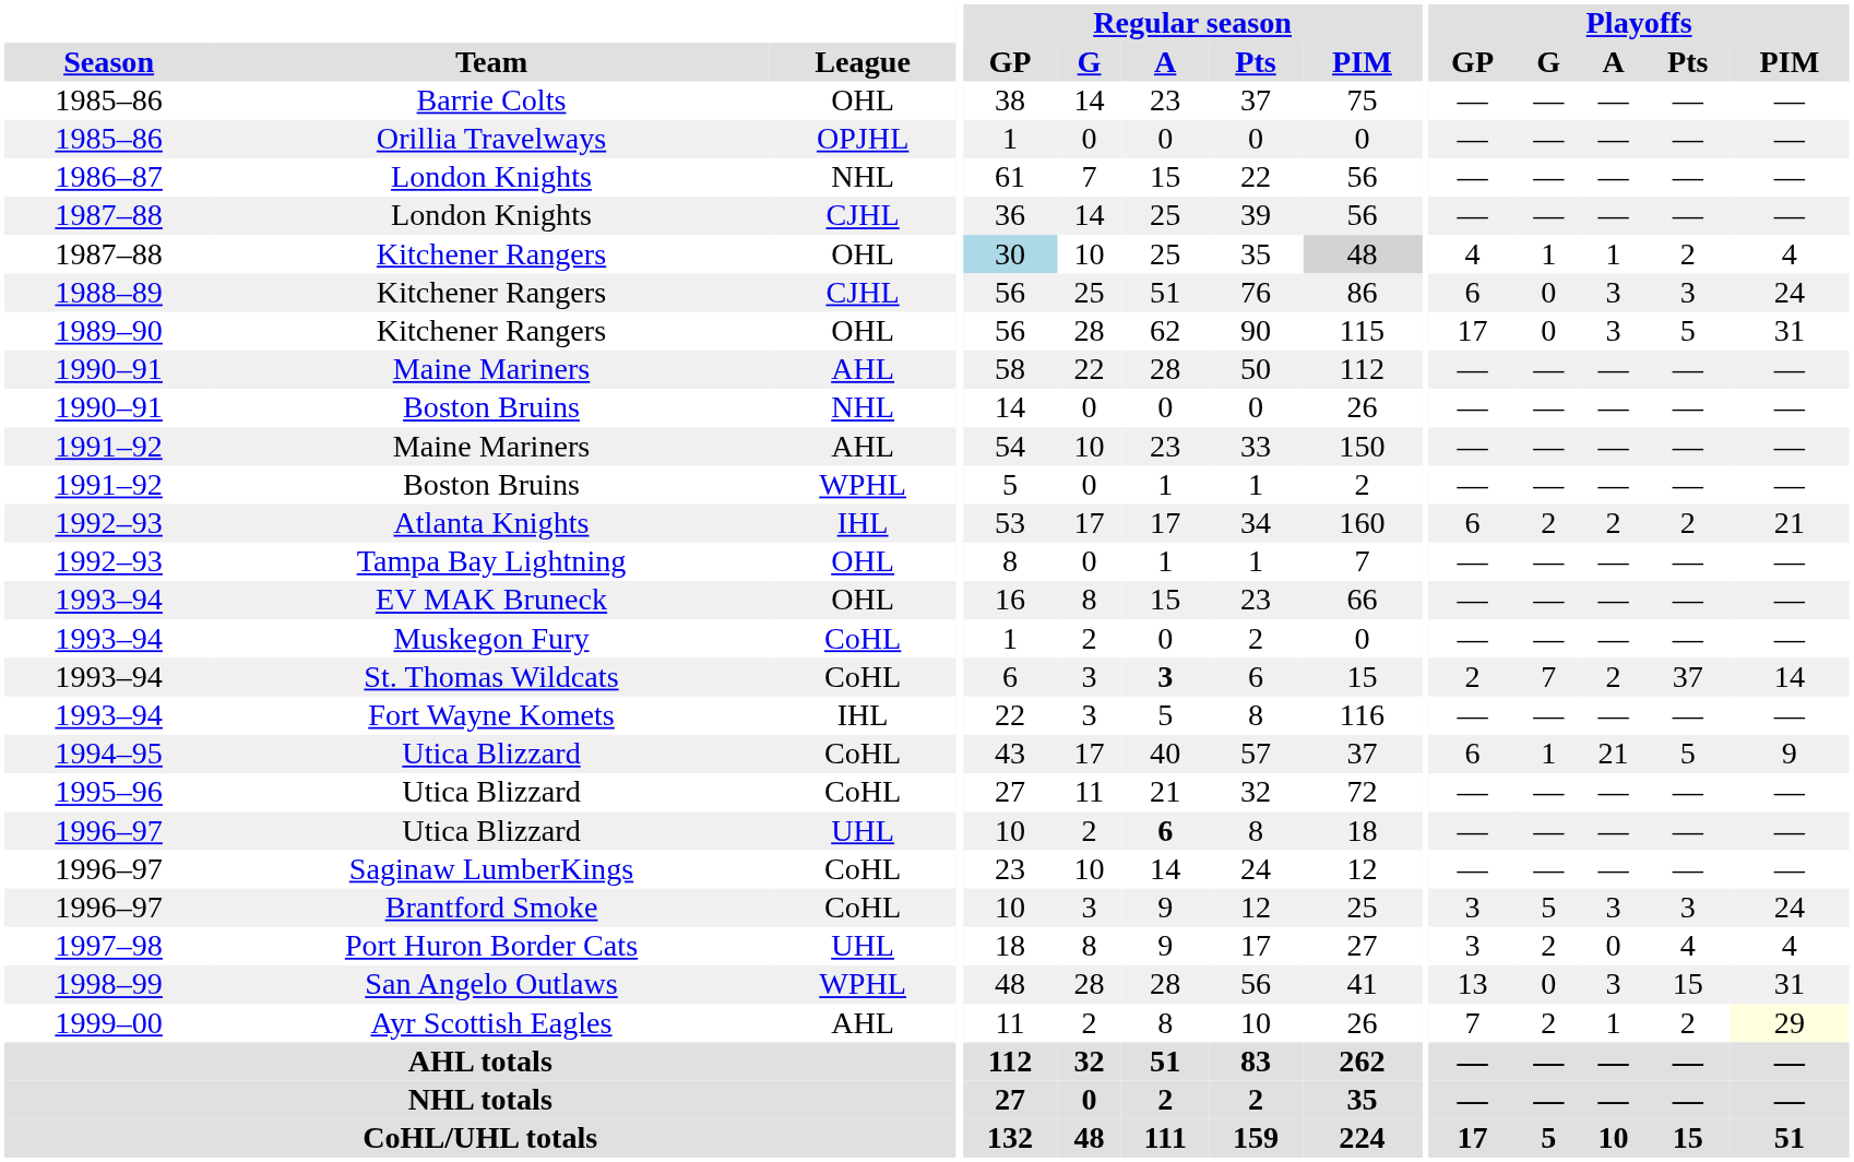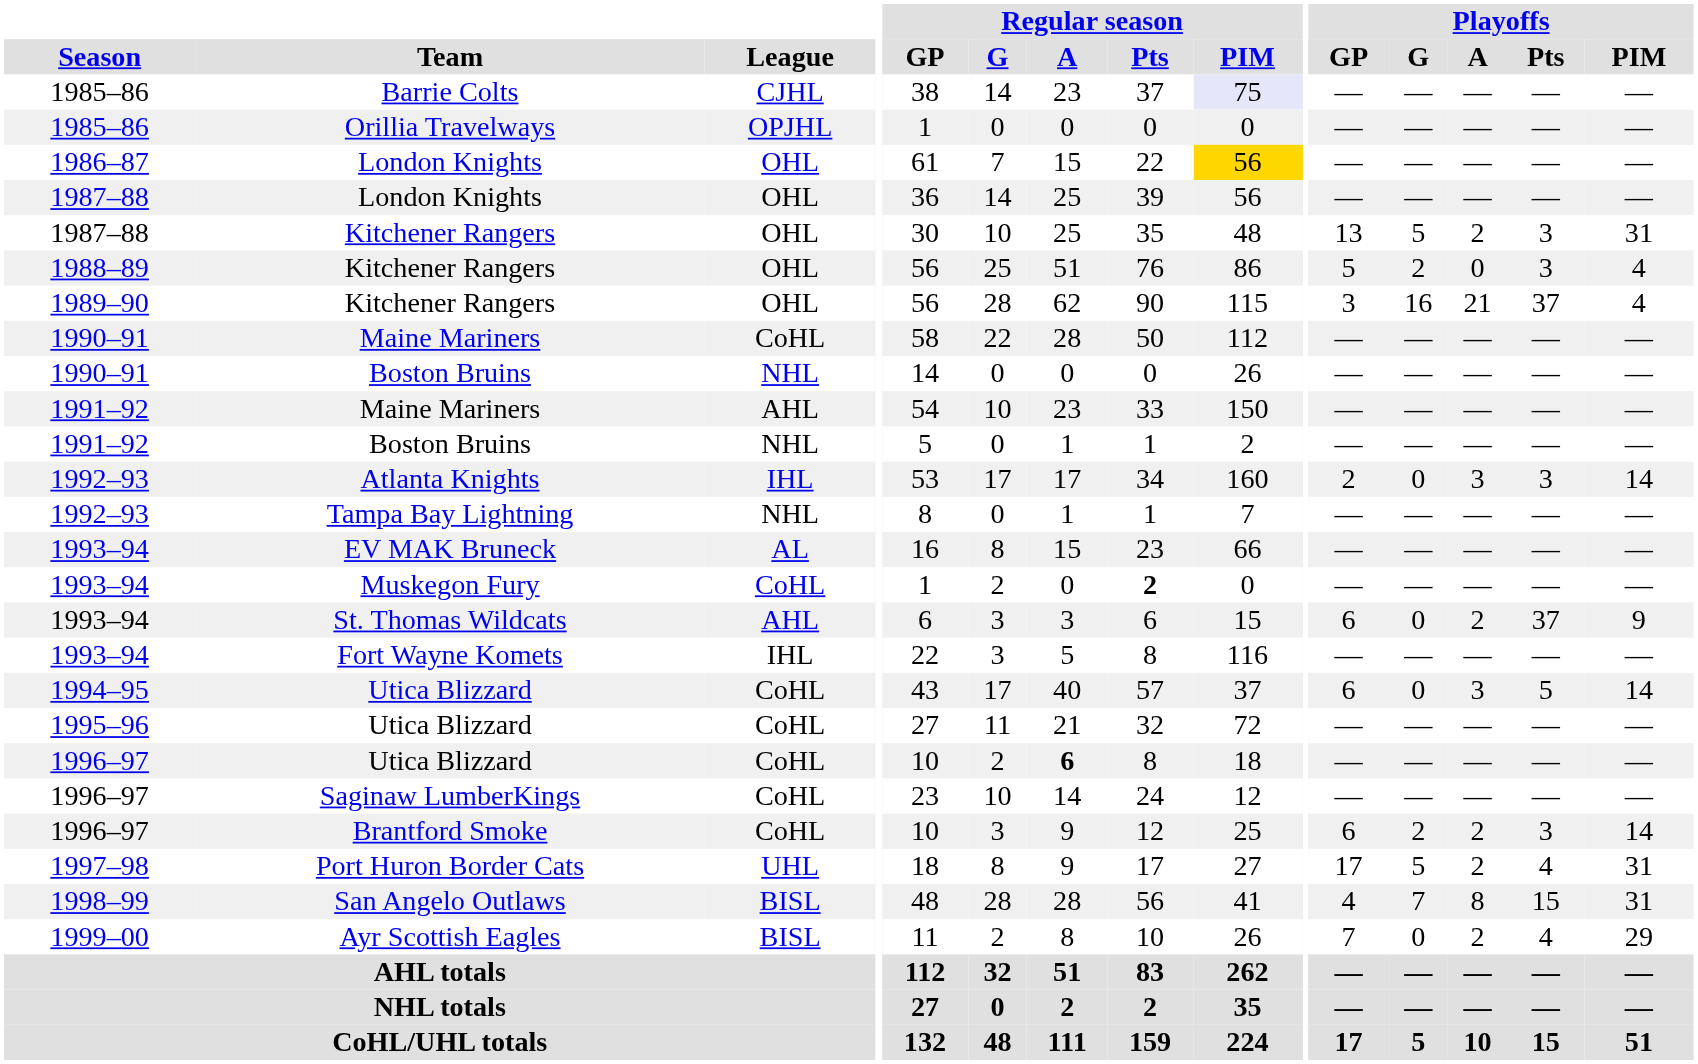Barrie Colts | League: OHL -> CJHL
Barrie Colts | Regular season / PIM: no background -> lavender background
1986–87 / London Knights | League: NHL -> OHL
1986–87 / London Knights | Regular season / PIM: no background -> gold background
1987–88 / London Knights | League: CJHL -> OHL
1987–88 / Kitchener Rangers | Regular season / GP: lightblue background -> no background
1987–88 / Kitchener Rangers | Regular season / PIM: lightgrey background -> no background
1987–88 / Kitchener Rangers | Playoffs / GP: 4 -> 13
1987–88 / Kitchener Rangers | Playoffs / G: 1 -> 5
1987–88 / Kitchener Rangers | Playoffs / A: 1 -> 2
1987–88 / Kitchener Rangers | Playoffs / Pts: 2 -> 3
1987–88 / Kitchener Rangers | Playoffs / PIM: 4 -> 31
1988–89 / Kitchener Rangers | League: CJHL -> OHL
1988–89 / Kitchener Rangers | Playoffs / GP: 6 -> 5
1988–89 / Kitchener Rangers | Playoffs / G: 0 -> 2
1988–89 / Kitchener Rangers | Playoffs / A: 3 -> 0
1988–89 / Kitchener Rangers | Playoffs / PIM: 24 -> 4
1989–90 / Kitchener Rangers | Playoffs / GP: 17 -> 3
1989–90 / Kitchener Rangers | Playoffs / G: 0 -> 16
1989–90 / Kitchener Rangers | Playoffs / A: 3 -> 21
1989–90 / Kitchener Rangers | Playoffs / Pts: 5 -> 37
1989–90 / Kitchener Rangers | Playoffs / PIM: 31 -> 4
1990–91 / Maine Mariners | League: AHL -> CoHL
1991–92 / Boston Bruins | League: WPHL -> NHL
Atlanta Knights | Playoffs / GP: 6 -> 2
Atlanta Knights | Playoffs / G: 2 -> 0
Atlanta Knights | Playoffs / A: 2 -> 3
Atlanta Knights | Playoffs / Pts: 2 -> 3
Atlanta Knights | Playoffs / PIM: 21 -> 14
Tampa Bay Lightning | League: OHL -> NHL
EV MAK Bruneck | League: OHL -> AL
Muskegon Fury | Regular season / Pts: normal -> bold
St. Thomas Wildcats | League: CoHL -> AHL
St. Thomas Wildcats | Regular season / A: bold -> normal
St. Thomas Wildcats | Playoffs / GP: 2 -> 6
St. Thomas Wildcats | Playoffs / G: 7 -> 0
St. Thomas Wildcats | Playoffs / PIM: 14 -> 9
1994–95 / Utica Blizzard | Playoffs / G: 1 -> 0
1994–95 / Utica Blizzard | Playoffs / A: 21 -> 3
1994–95 / Utica Blizzard | Playoffs / PIM: 9 -> 14
1996–97 / Utica Blizzard | League: UHL -> CoHL
Brantford Smoke | Playoffs / GP: 3 -> 6
Brantford Smoke | Playoffs / G: 5 -> 2
Brantford Smoke | Playoffs / A: 3 -> 2
Brantford Smoke | Playoffs / PIM: 24 -> 14
Port Huron Border Cats | Playoffs / GP: 3 -> 17
Port Huron Border Cats | Playoffs / G: 2 -> 5
Port Huron Border Cats | Playoffs / A: 0 -> 2
Port Huron Border Cats | Playoffs / PIM: 4 -> 31
San Angelo Outlaws | League: WPHL -> BISL
San Angelo Outlaws | Playoffs / GP: 13 -> 4
San Angelo Outlaws | Playoffs / G: 0 -> 7
San Angelo Outlaws | Playoffs / A: 3 -> 8
Ayr Scottish Eagles | League: AHL -> BISL
Ayr Scottish Eagles | Playoffs / G: 2 -> 0
Ayr Scottish Eagles | Playoffs / A: 1 -> 2
Ayr Scottish Eagles | Playoffs / Pts: 2 -> 4
Ayr Scottish Eagles | Playoffs / PIM: lightyellow background -> no background
